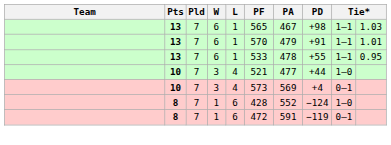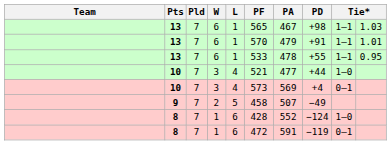+ row: 9 | 7 | 2 | 5 | 458 | 507 | −49
